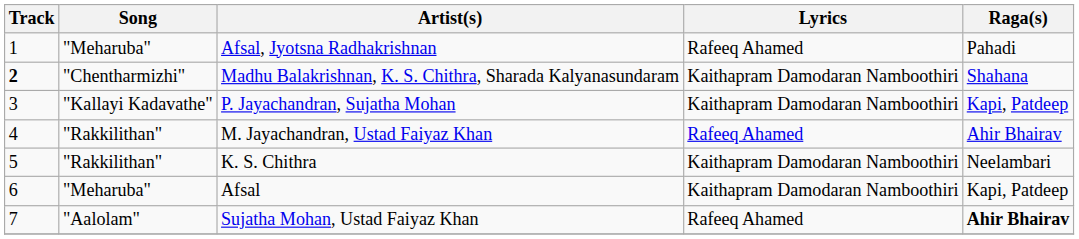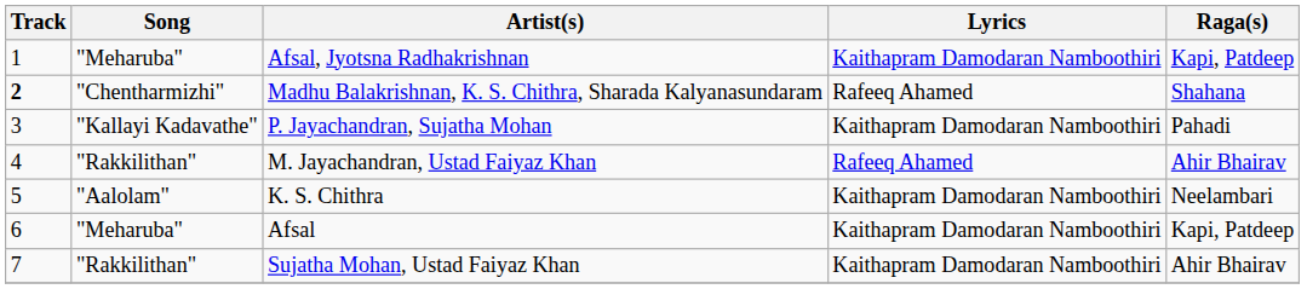Afsal, Jyotsna Radhakrishnan | Lyrics: Rafeeq Ahamed -> Kaithapram Damodaran Namboothiri
Afsal, Jyotsna Radhakrishnan | Raga(s): Pahadi -> Kapi, Patdeep
Madhu Balakrishnan, K. S. Chithra, Sharada Kalyanasundaram | Lyrics: Kaithapram Damodaran Namboothiri -> Rafeeq Ahamed
P. Jayachandran, Sujatha Mohan | Raga(s): Kapi, Patdeep -> Pahadi
K. S. Chithra | Song: "Rakkilithan" -> "Aalolam"
Sujatha Mohan, Ustad Faiyaz Khan | Song: "Aalolam" -> "Rakkilithan"
Sujatha Mohan, Ustad Faiyaz Khan | Lyrics: Rafeeq Ahamed -> Kaithapram Damodaran Namboothiri
Sujatha Mohan, Ustad Faiyaz Khan | Raga(s): bold -> normal
